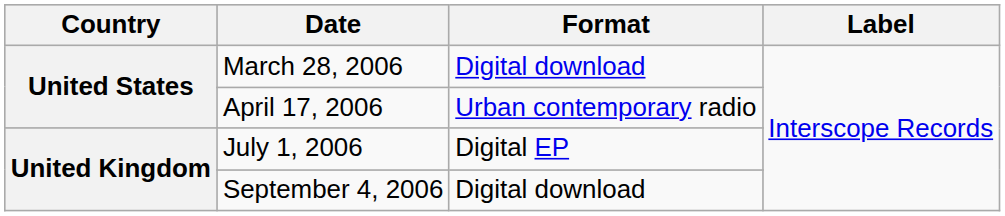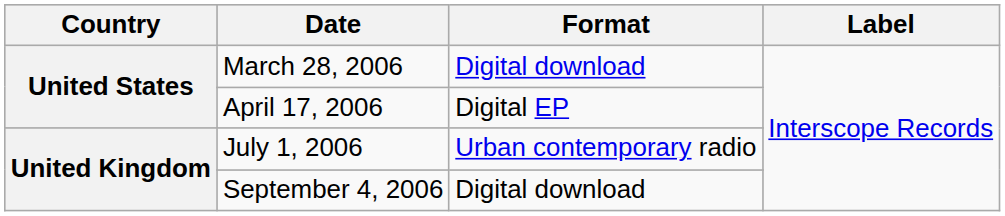April 17, 2006 | Format: Urban contemporary radio -> Digital EP
July 1, 2006 | Format: Digital EP -> Urban contemporary radio
